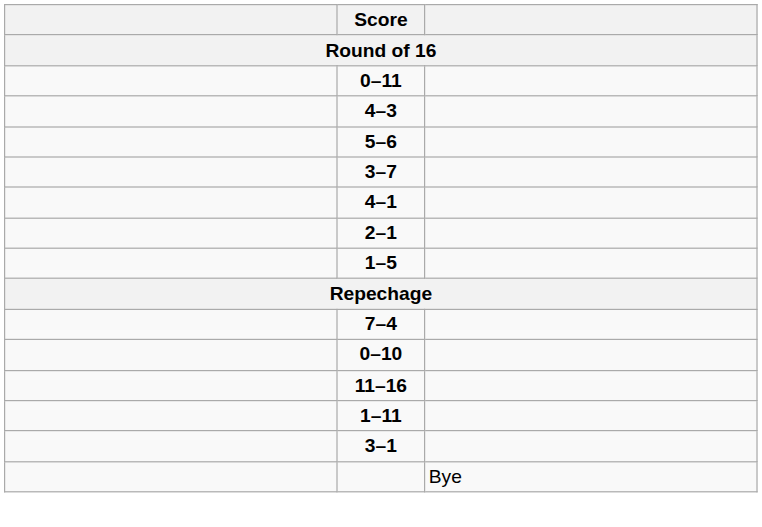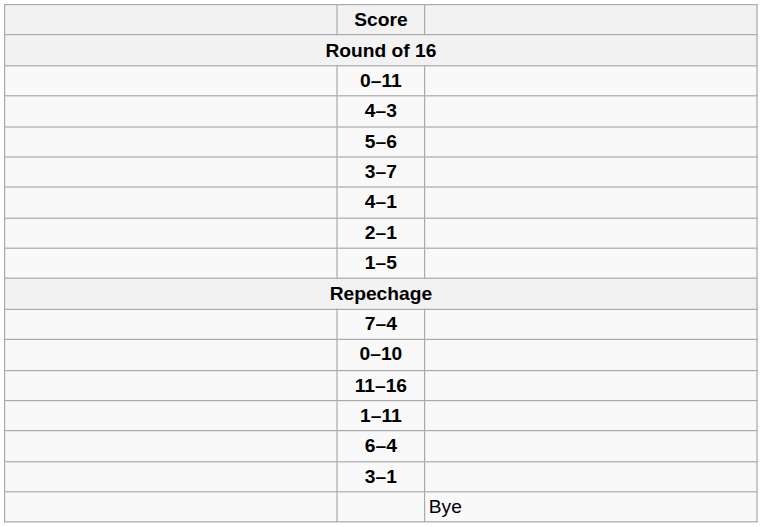+ row: 6–4
